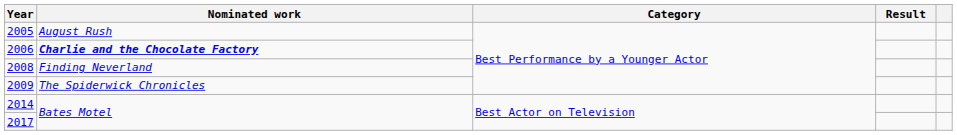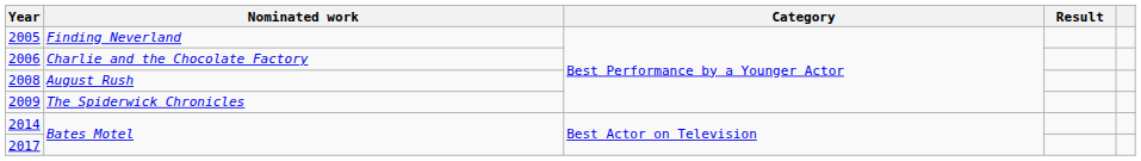2005 | Nominated work: August Rush -> Finding Neverland
2006 | Nominated work: bold -> normal
2008 | Nominated work: Finding Neverland -> August Rush
